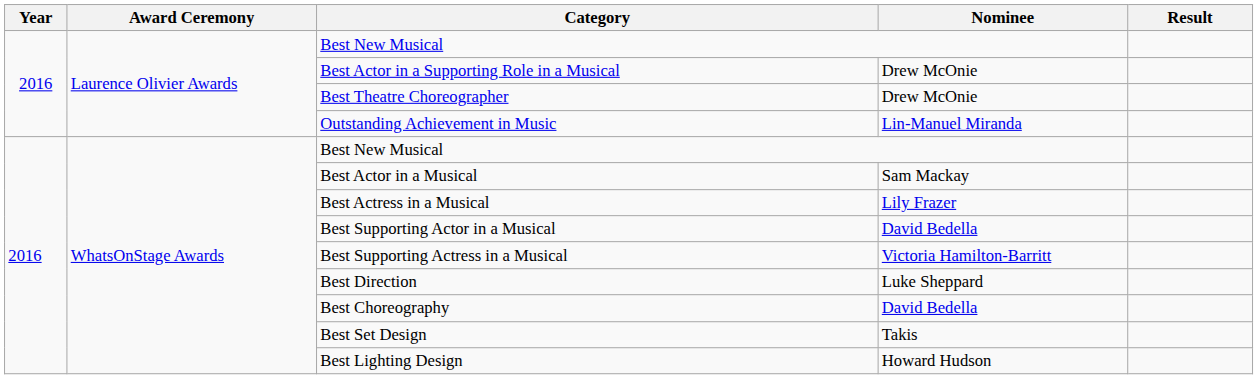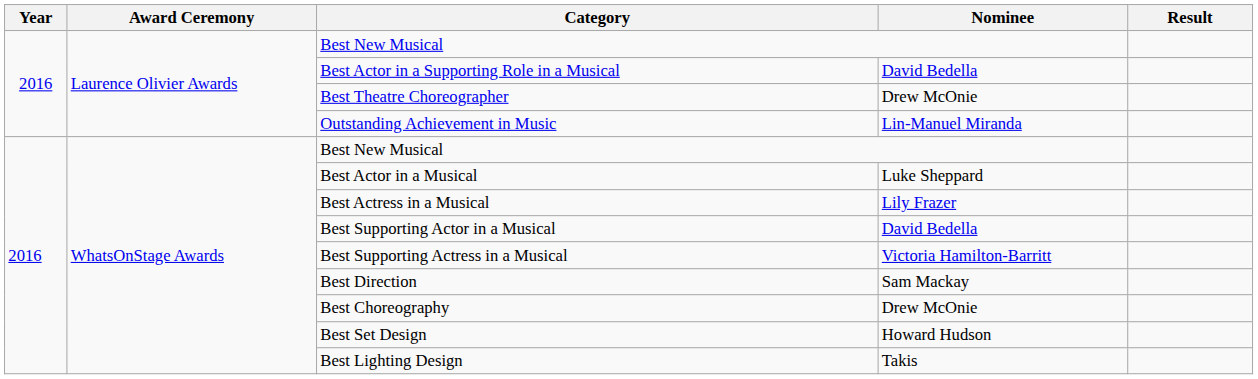Best Actor in a Supporting Role in a Musical | Nominee: Drew McOnie -> David Bedella
Best Actor in a Musical | Nominee: Sam Mackay -> Luke Sheppard
Best Direction | Nominee: Luke Sheppard -> Sam Mackay
Best Choreography | Nominee: David Bedella -> Drew McOnie
Best Set Design | Nominee: Takis -> Howard Hudson
Best Lighting Design | Nominee: Howard Hudson -> Takis
